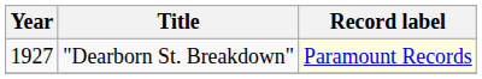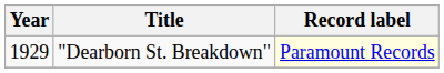"Dearborn St. Breakdown" | Year: 1927 -> 1929
